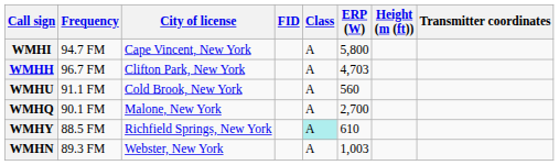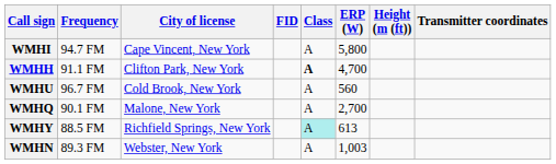WMHH | Frequency: 96.7 FM -> 91.1 FM
WMHH | Class: normal -> bold
WMHH | ERP (W): 4,703 -> 4,700
WMHU | Frequency: 91.1 FM -> 96.7 FM
WMHY | ERP (W): 610 -> 613
